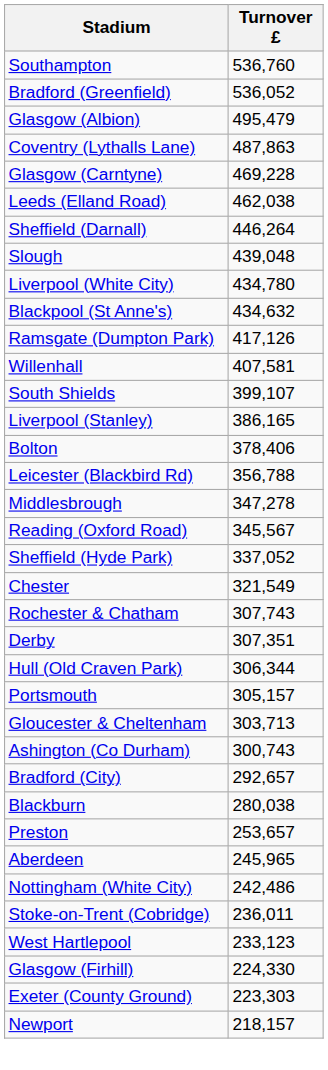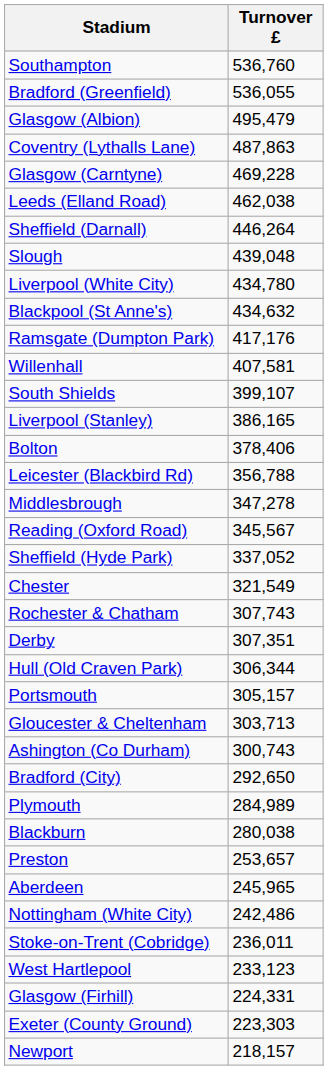Bradford (Greenfield) | Turnover £: 536,052 -> 536,055
Ramsgate (Dumpton Park) | Turnover £: 417,126 -> 417,176
Bradford (City) | Turnover £: 292,657 -> 292,650
+ row: Plymouth | 284,989
Glasgow (Firhill) | Turnover £: 224,330 -> 224,331
